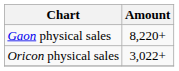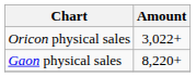rows swapped: Gaon physical sales <-> Oricon physical sales
